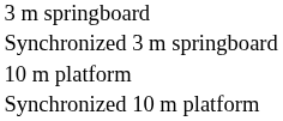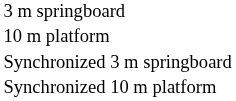rows swapped: 10 m platform <-> Synchronized 3 m springboard
